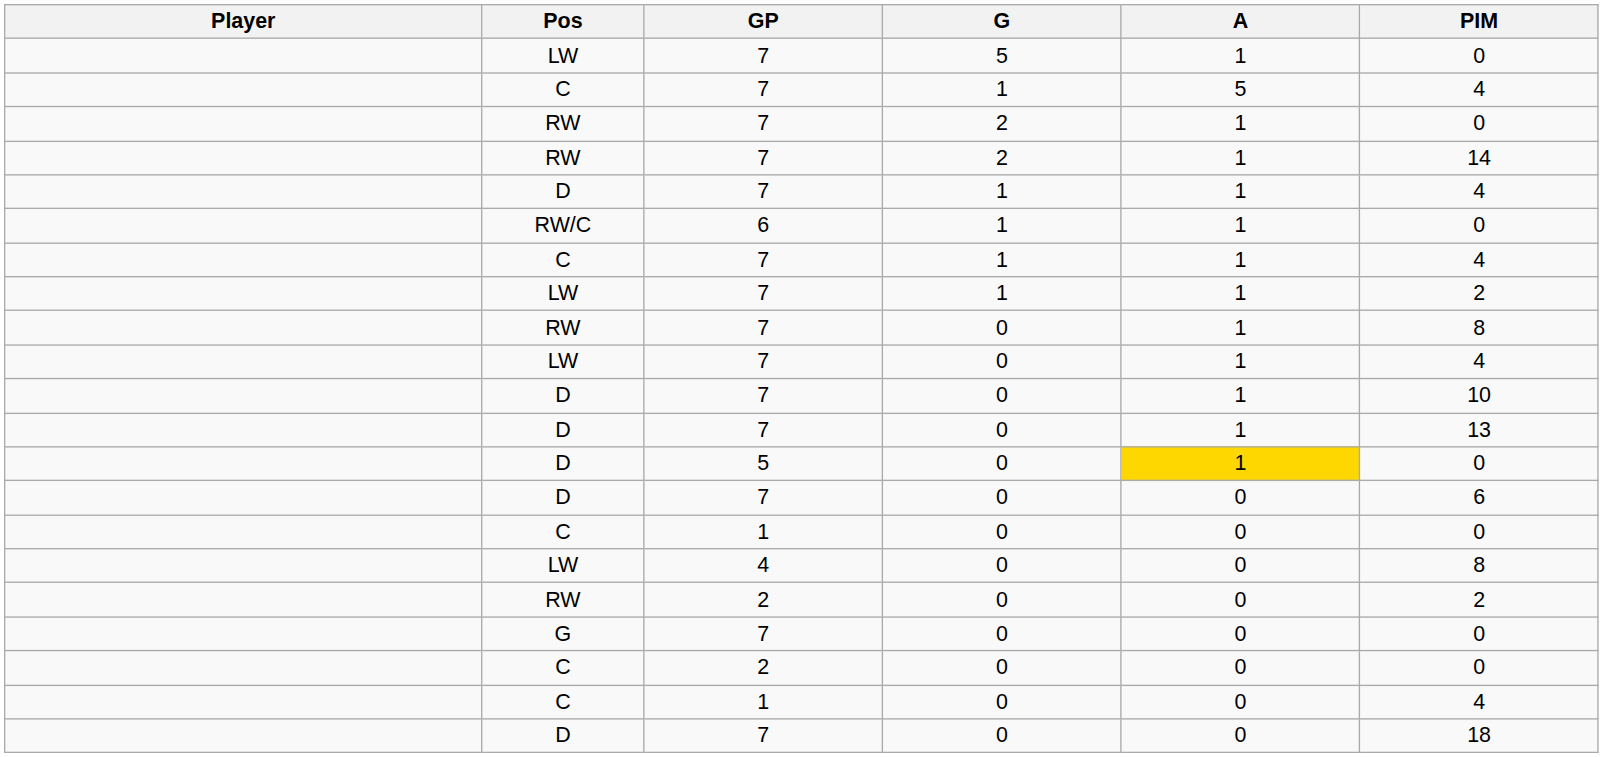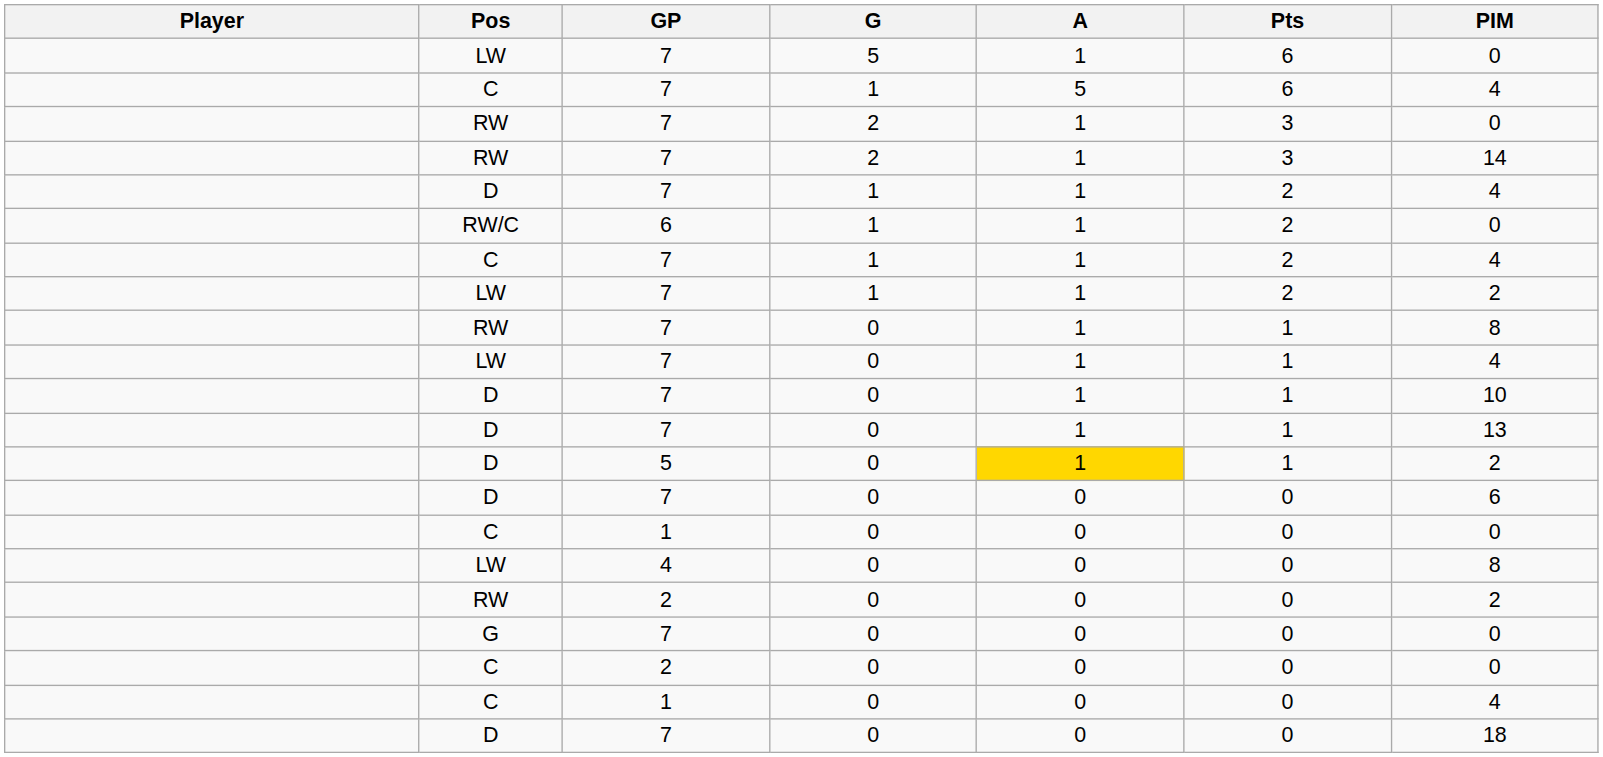+ column: Pts | 6 | 6 | 3 | 3 | 2 | 2 | 2 | 2 | 1 | 1 | 1 | 1 | 1 | 0 | 0 | 0 | 0 | 0 | 0 | 0 | 0
D / 5 | PIM: 0 -> 2
